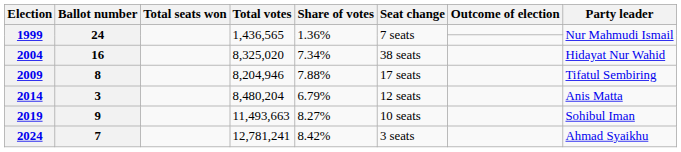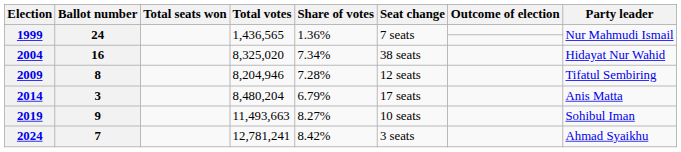2009 | Share of votes: 7.88% -> 7.28%
2009 | Seat change: 17 seats -> 12 seats
2014 | Seat change: 12 seats -> 17 seats
